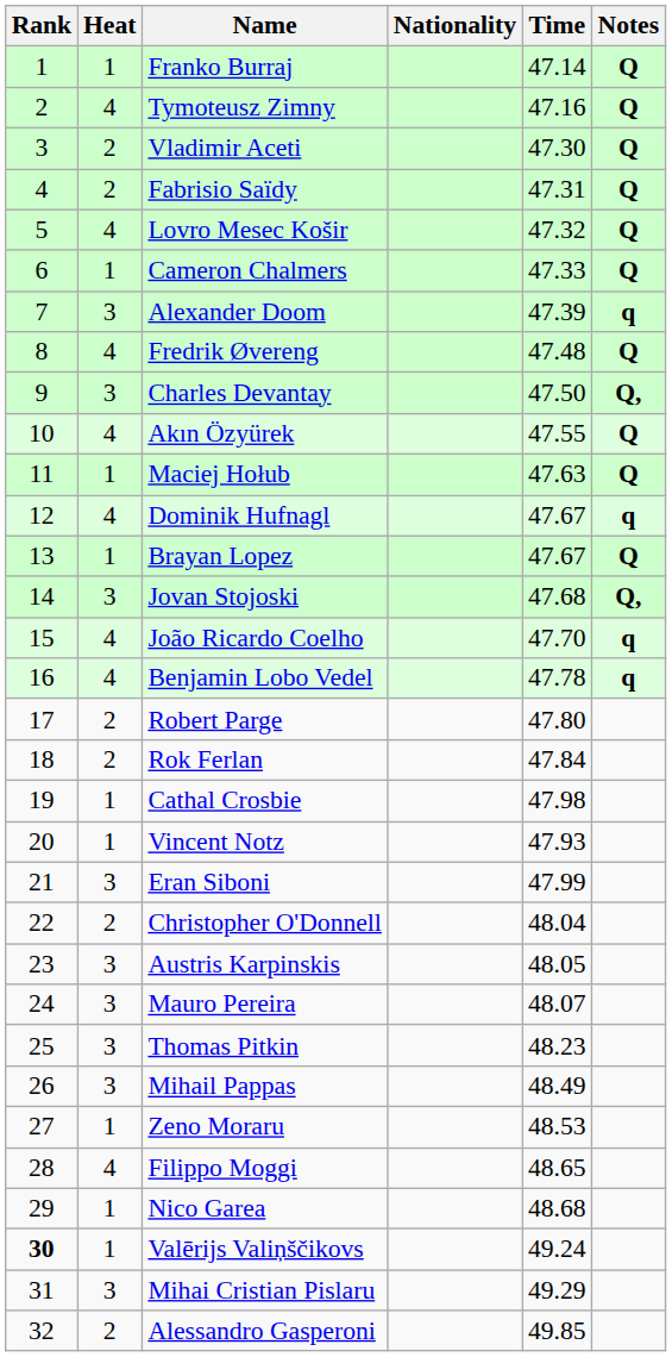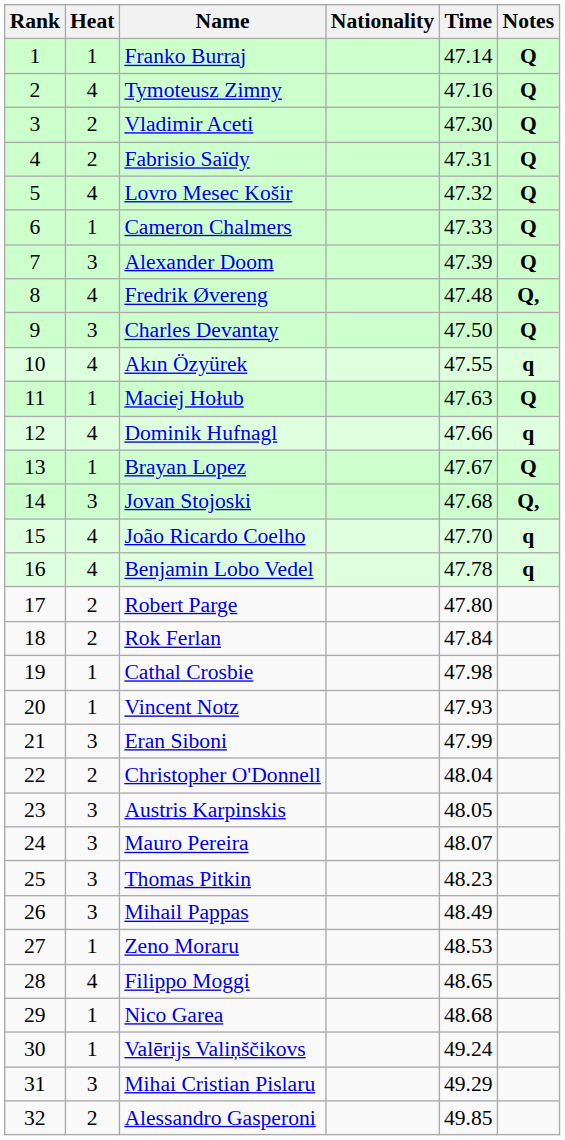Alexander Doom | Notes: q -> Q
Fredrik Øvereng | Notes: Q -> Q,
Charles Devantay | Notes: Q, -> Q
Akın Özyürek | Notes: Q -> q
Dominik Hufnagl | Time: 47.67 -> 47.66
Valērijs Valiņščikovs | Rank: bold -> normal
